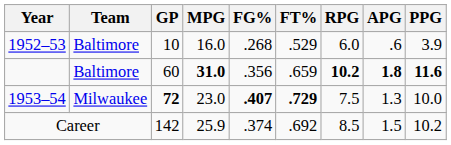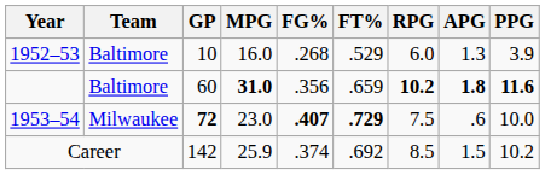1952–53 | APG: .6 -> 1.3
1953–54 | APG: 1.3 -> .6
